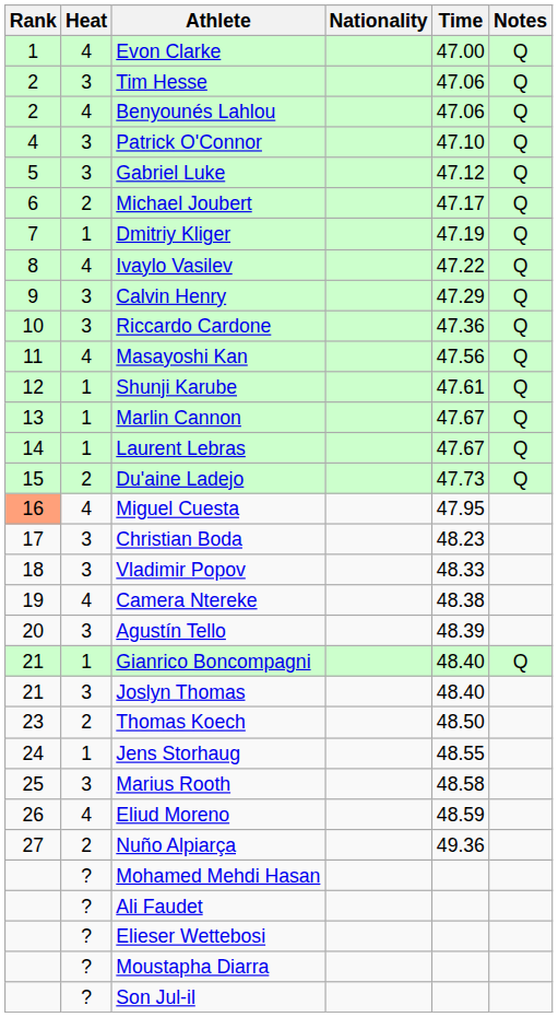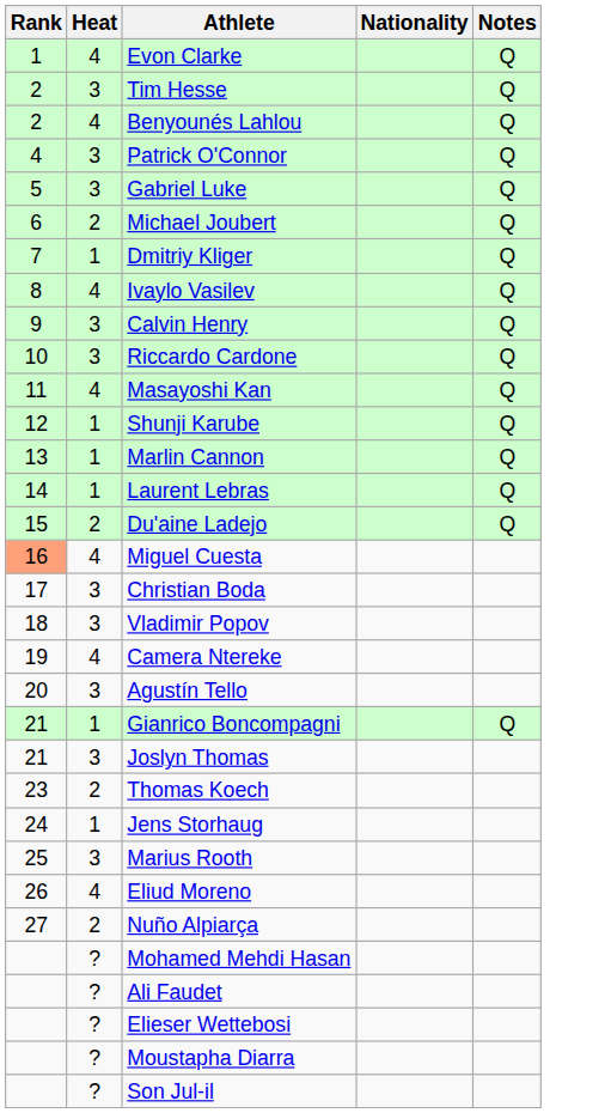- column: Time | 47.00 | 47.06 | 47.06 | 47.10 | 47.12 | 47.17 | 47.19 | 47.22 | 47.29 | 47.36 | 47.56 | 47.61 | 47.67 | 47.67 | 47.73 | 47.95 | 48.23 | 48.33 | 48.38 | 48.39 | 48.40 | 48.40 | 48.50 | 48.55 | 48.58 | 48.59 | 49.36
